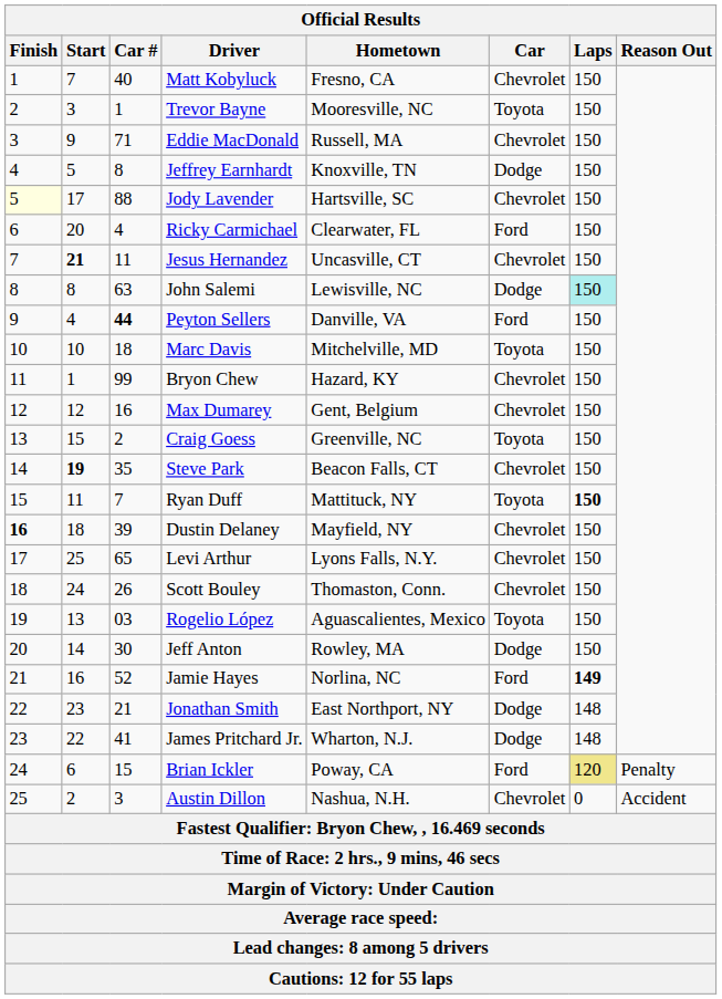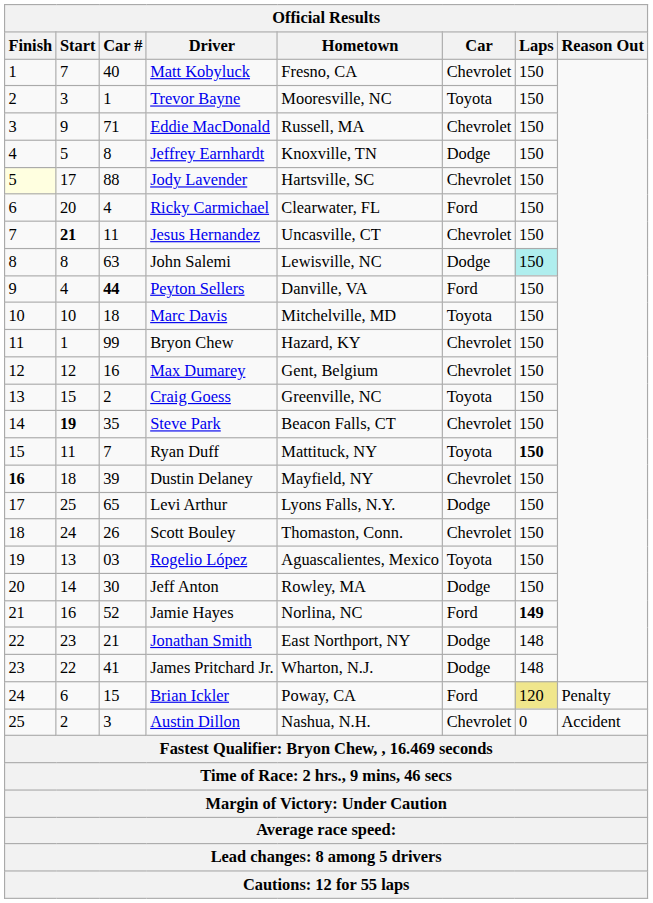Levi Arthur | Car: Chevrolet -> Dodge
